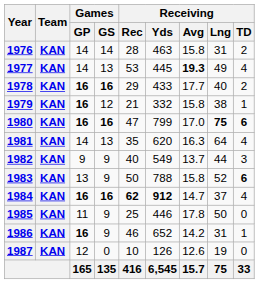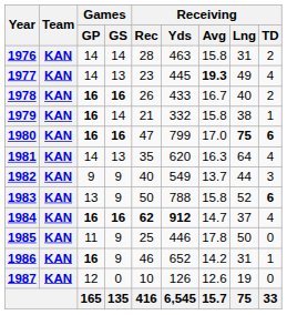1977 | Receiving / Rec: 53 -> 23
1978 | Receiving / Rec: 29 -> 26
1978 | Receiving / Avg: 17.7 -> 16.7
1979 | Games / GS: 12 -> 14
